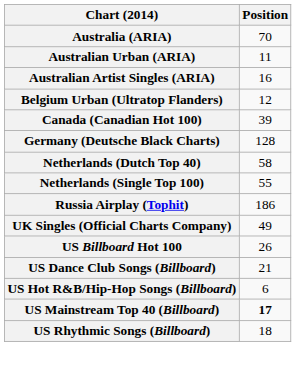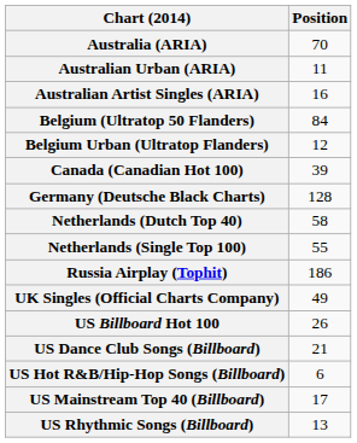+ row: Belgium (Ultratop 50 Flanders) | 84
US Mainstream Top 40 (Billboard) | Position: bold -> normal
US Rhythmic Songs (Billboard) | Position: 18 -> 13
